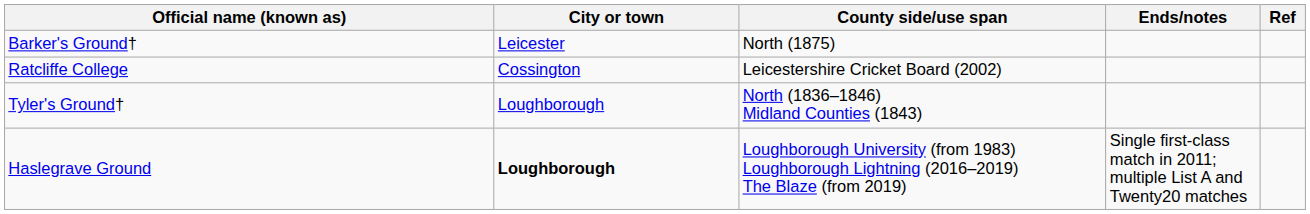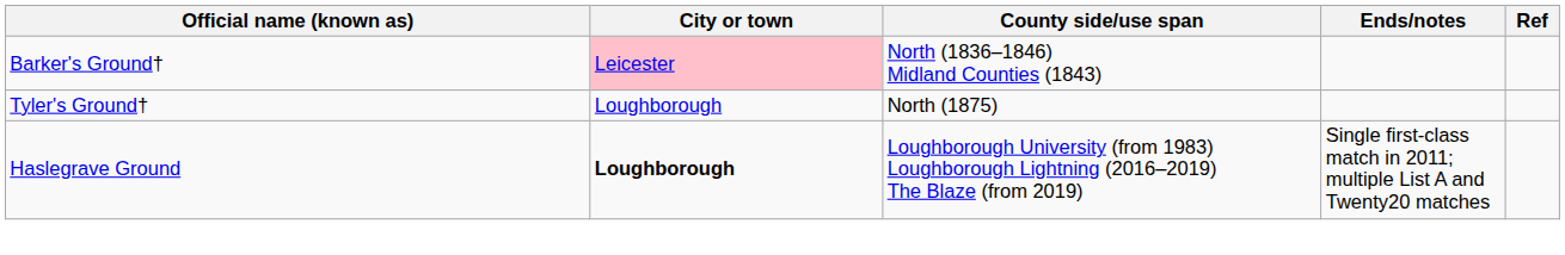Barker's Ground† | City or town: no background -> pink background
Barker's Ground† | County side/use span: North (1875) -> North (1836–1846) Midland Counties (1843)
- row: Ratcliffe College | Cossington | Leicestershire Cricket Board (2002)
Tyler's Ground† | County side/use span: North (1836–1846) Midland Counties (1843) -> North (1875)
